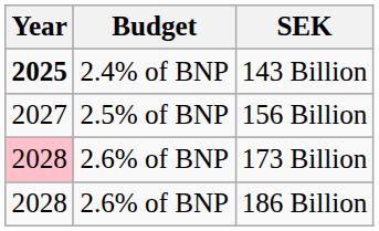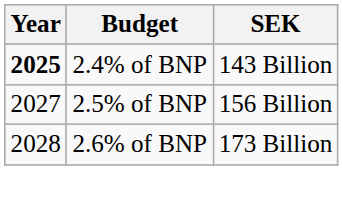173 Billion | Year: pink background -> no background
- row: 2028 | 2.6% of BNP | 186 Billion
